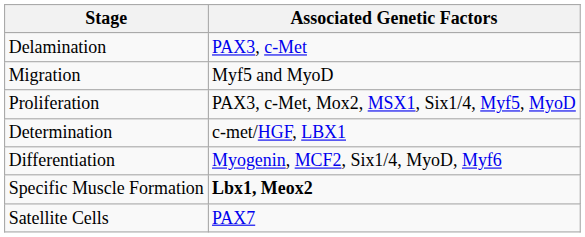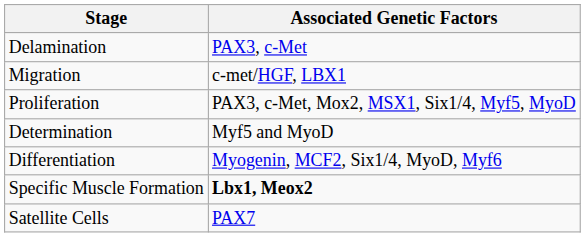Migration | Associated Genetic Factors: Myf5 and MyoD -> c-met/HGF, LBX1
Determination | Associated Genetic Factors: c-met/HGF, LBX1 -> Myf5 and MyoD
